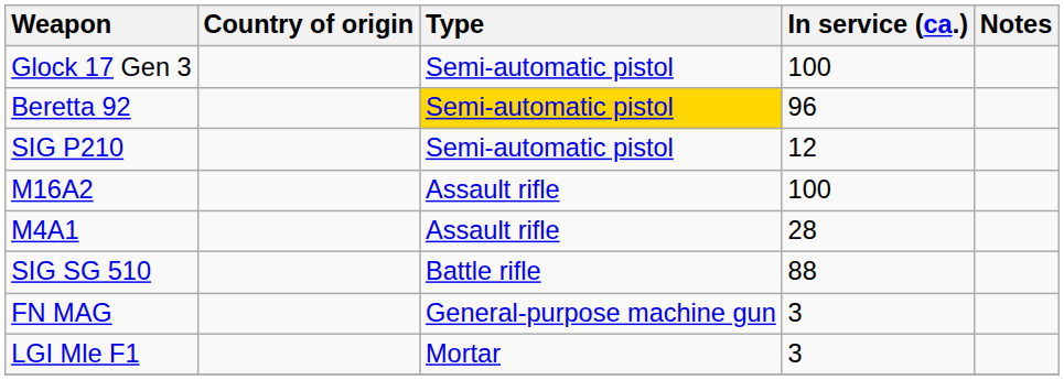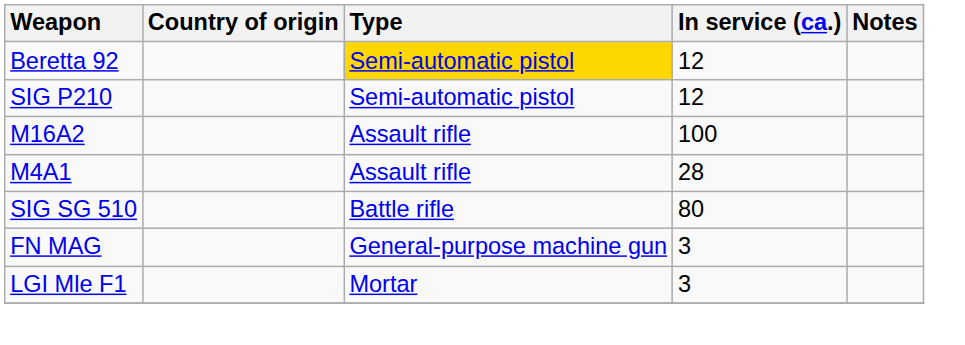- row: Glock 17 Gen 3 | Semi-automatic pistol | 100
Beretta 92 | In service (ca.): 96 -> 12
SIG SG 510 | In service (ca.): 88 -> 80
